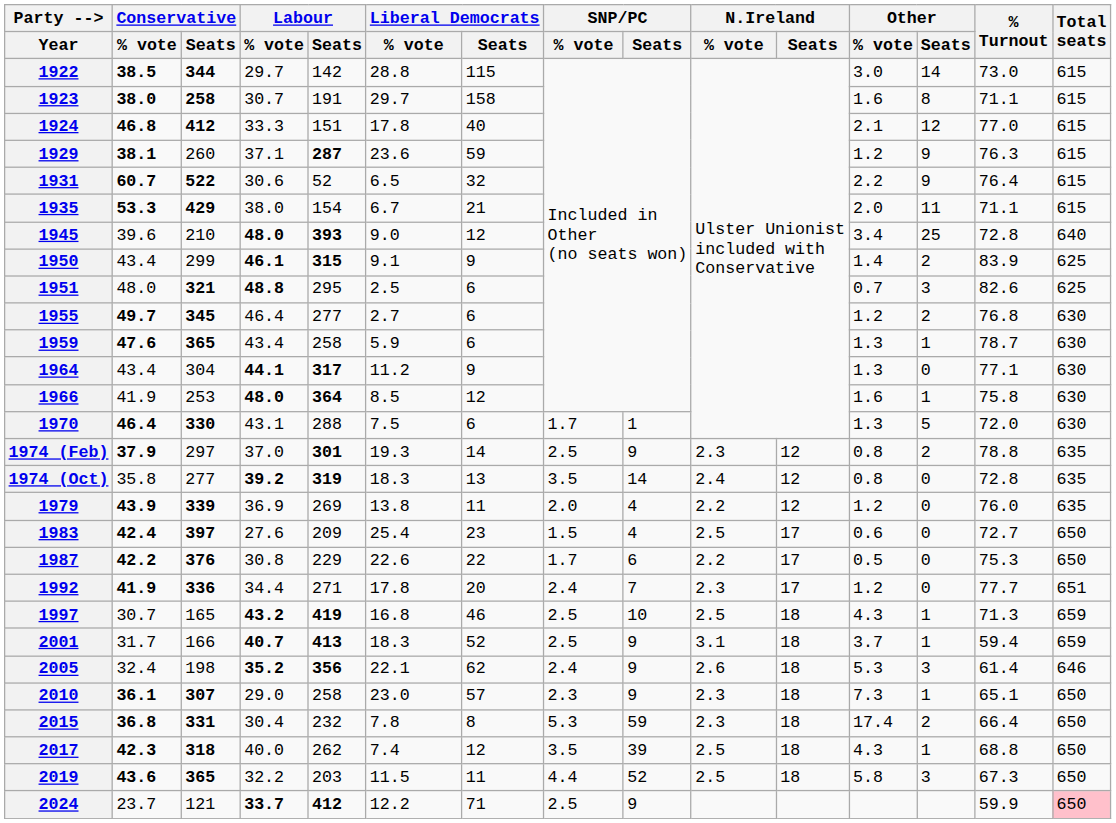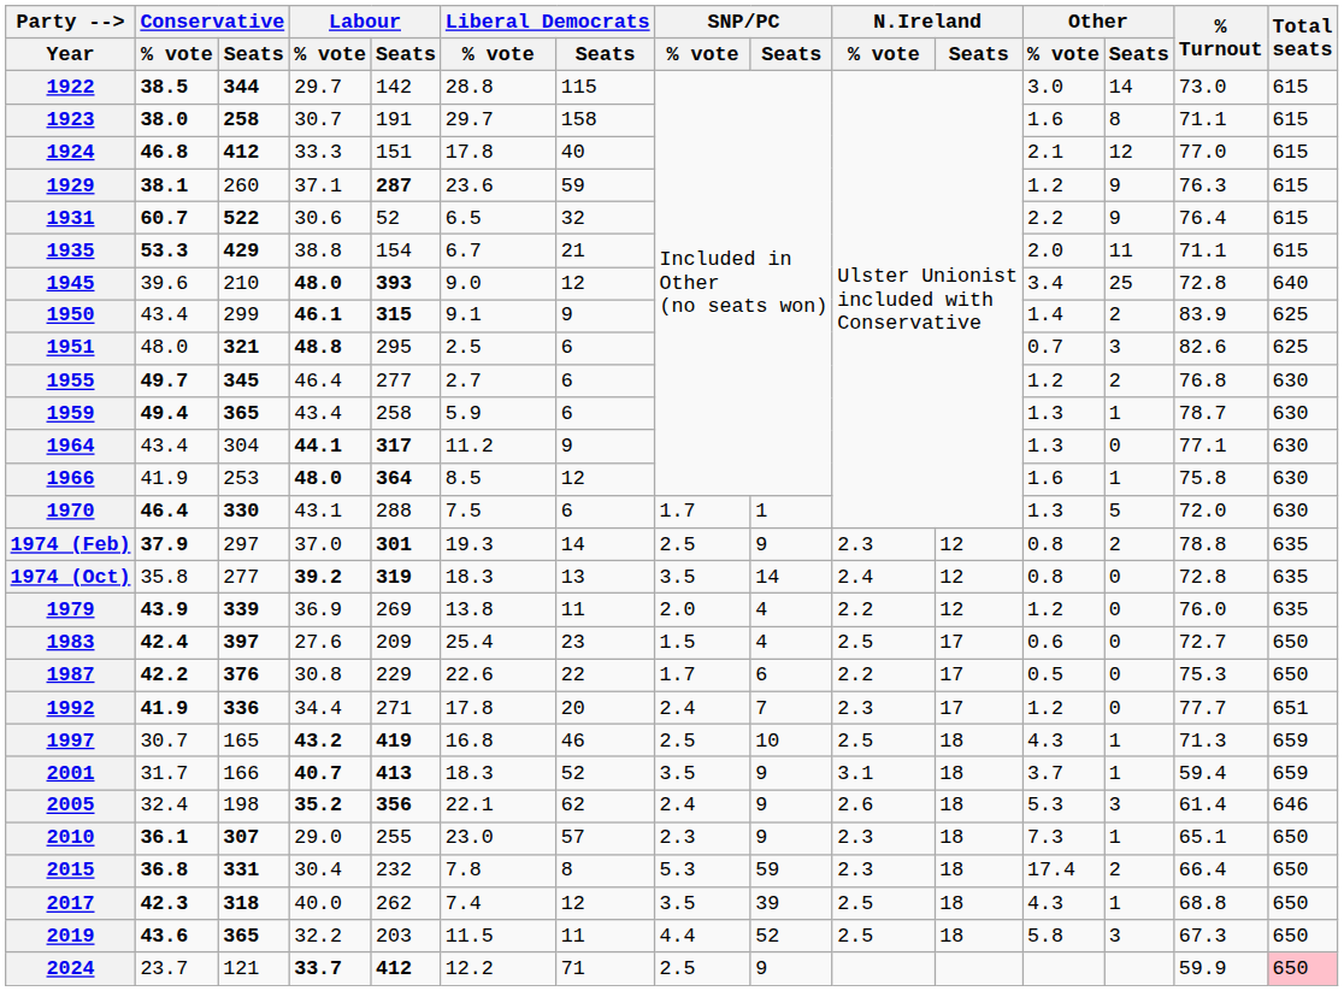1935 | Labour / % vote: 38.0 -> 38.8
1959 | Conservative / % vote: 47.6 -> 49.4
2001 | SNP/PC / % vote: 2.5 -> 3.5
2010 | Labour / Seats: 258 -> 255
